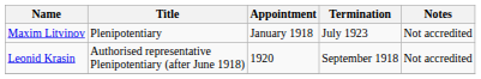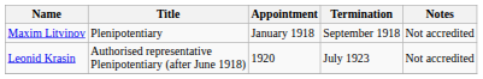Maxim Litvinov | Termination: July 1923 -> September 1918
Leonid Krasin | Termination: September 1918 -> July 1923
